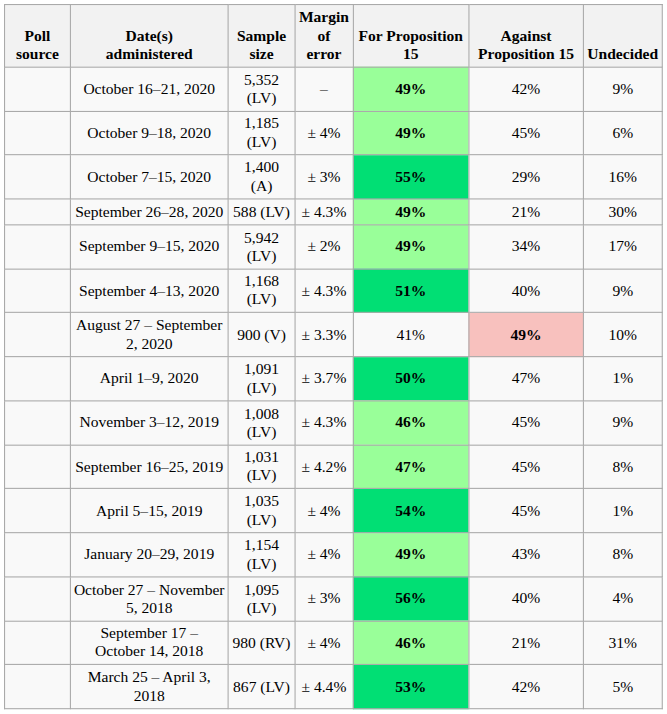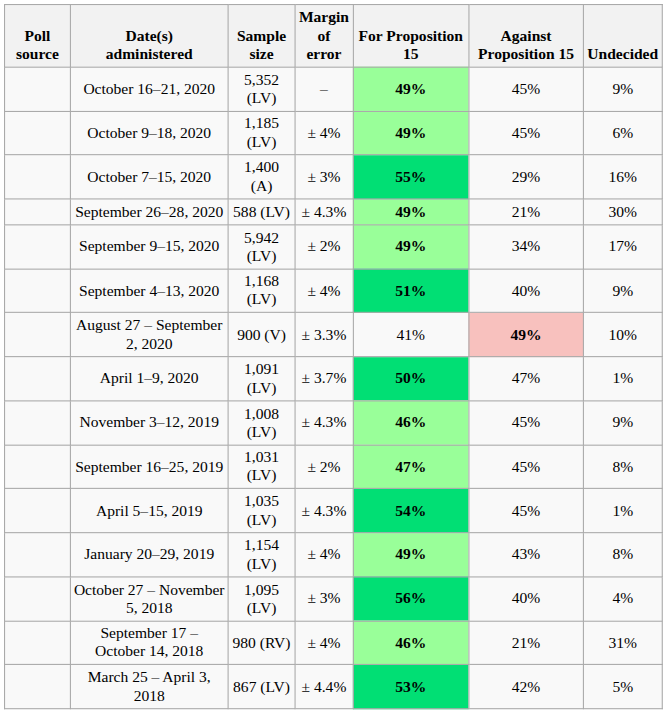October 16–21, 2020 | Against Proposition 15: 42% -> 45%
September 4–13, 2020 | Margin of error: ± 4.3% -> ± 4%
September 16–25, 2019 | Margin of error: ± 4.2% -> ± 2%
April 5–15, 2019 | Margin of error: ± 4% -> ± 4.3%
